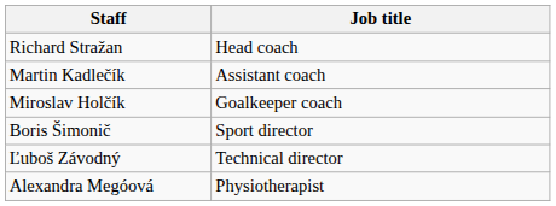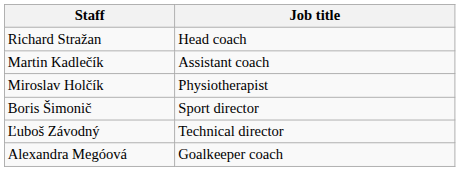Miroslav Holčík | Job title: Goalkeeper coach -> Physiotherapist
Alexandra Megóová | Job title: Physiotherapist -> Goalkeeper coach
